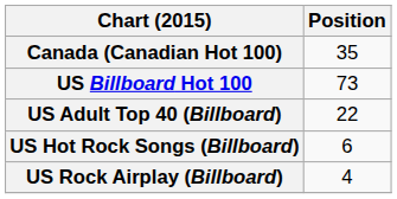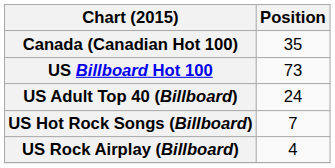US Adult Top 40 (Billboard) | Position: 22 -> 24
US Hot Rock Songs (Billboard) | Position: 6 -> 7
